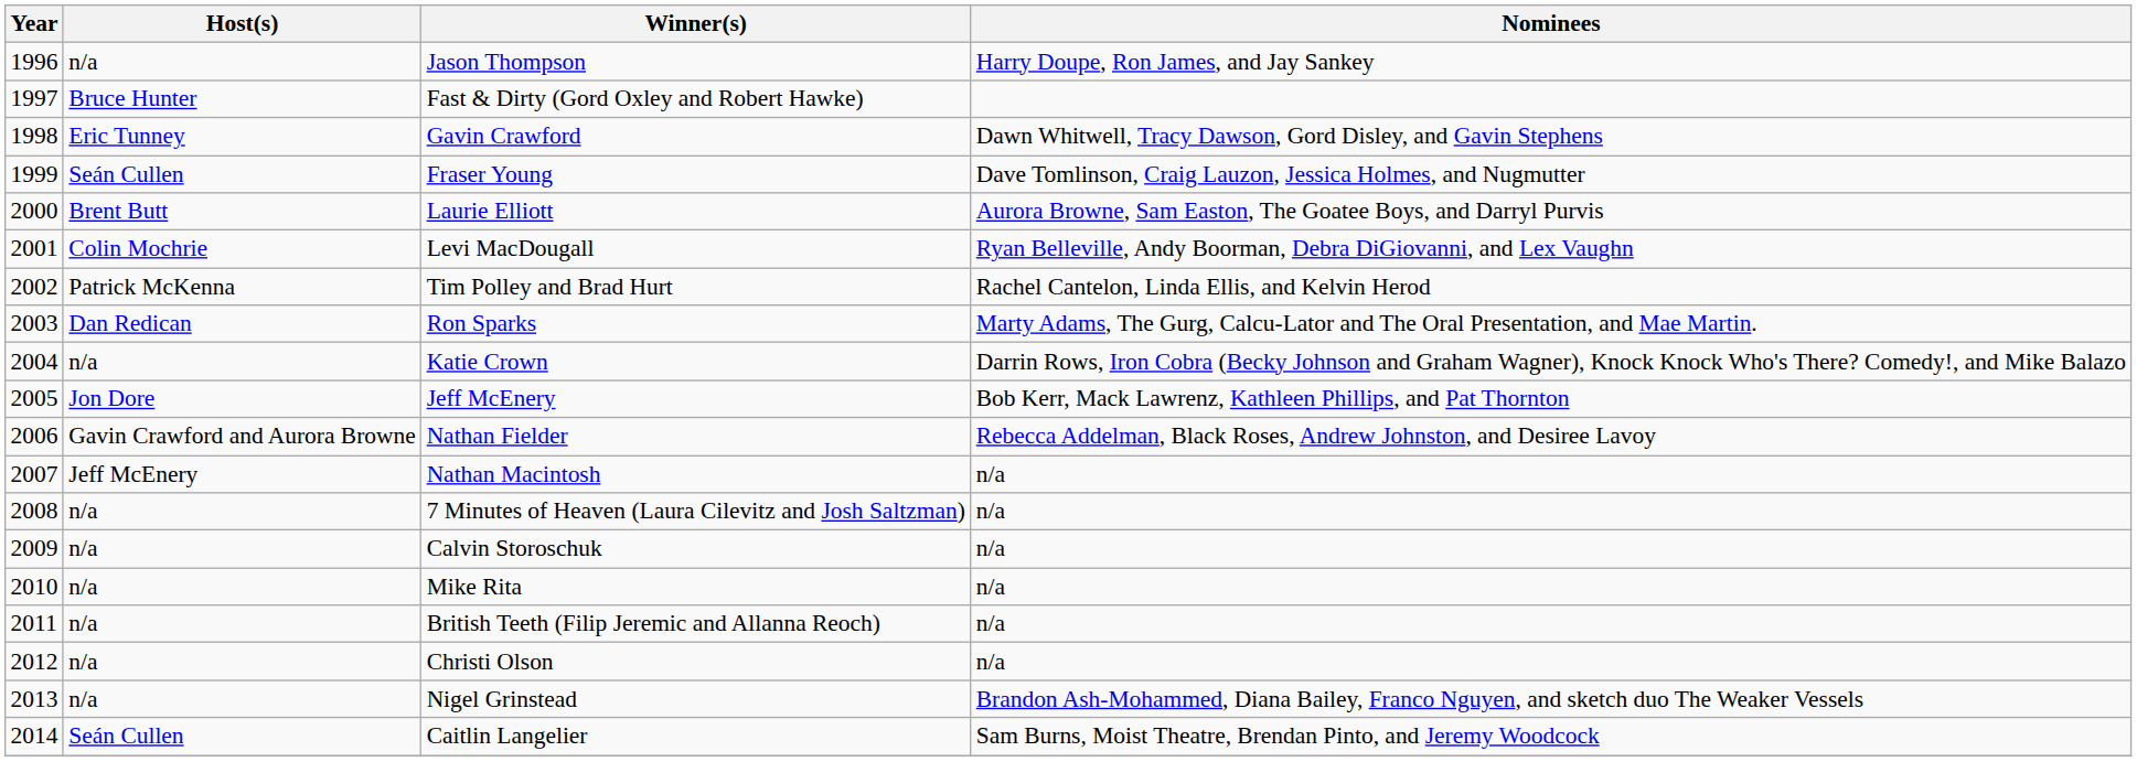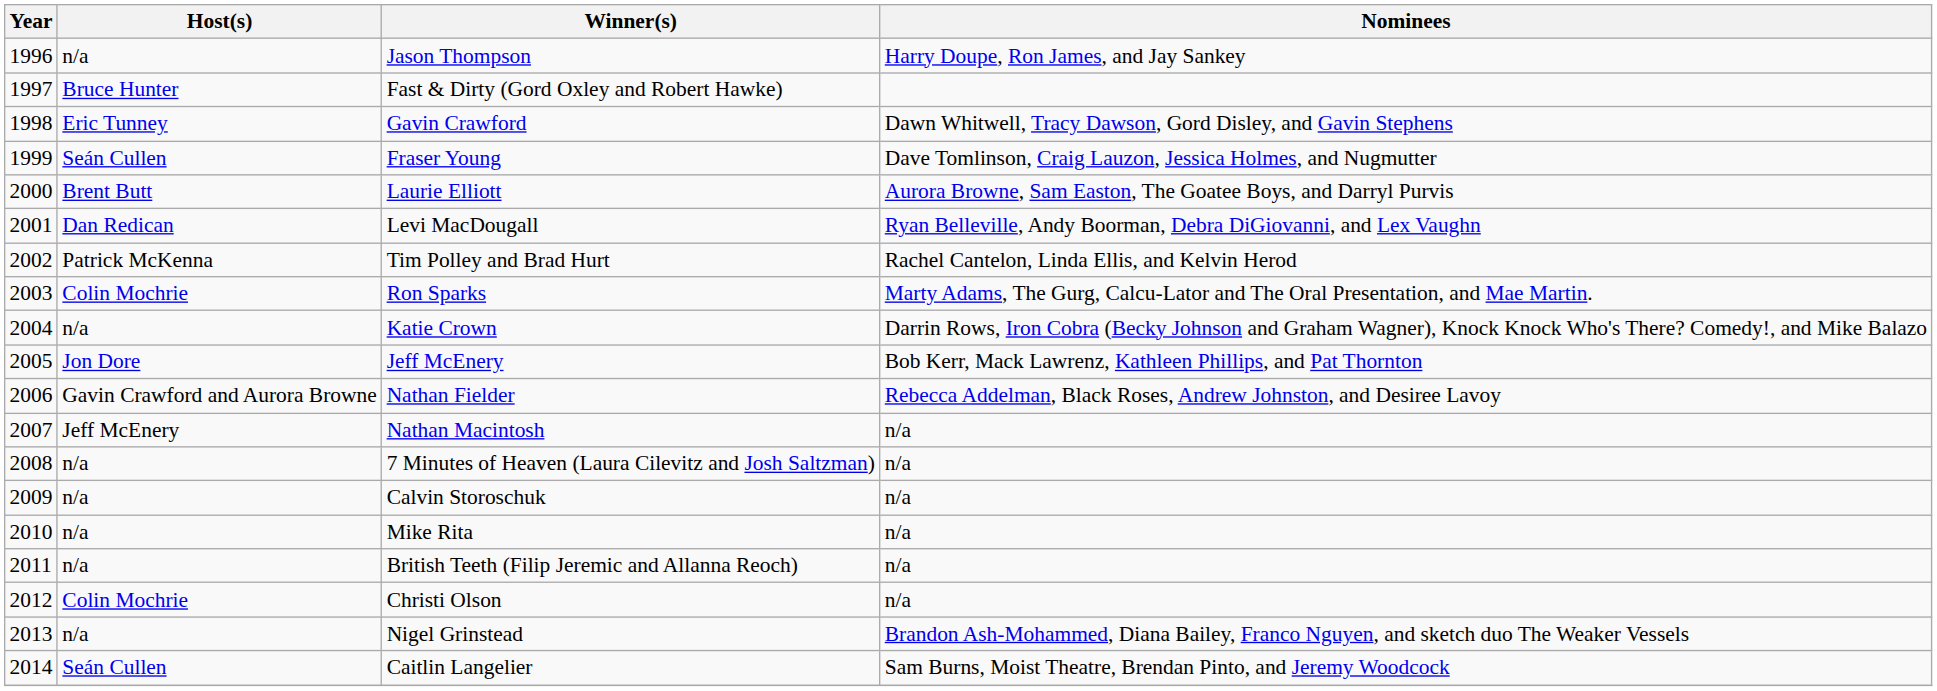Levi MacDougall | Host(s): Colin Mochrie -> Dan Redican
Ron Sparks | Host(s): Dan Redican -> Colin Mochrie
Christi Olson | Host(s): n/a -> Colin Mochrie
